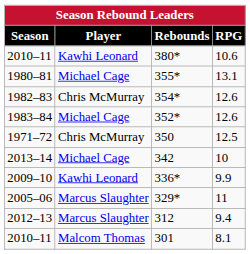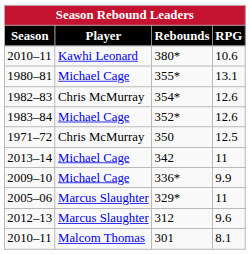342 | RPG: 10 -> 11
336* | Player: Kawhi Leonard -> Michael Cage
312 | RPG: 9.4 -> 9.6
